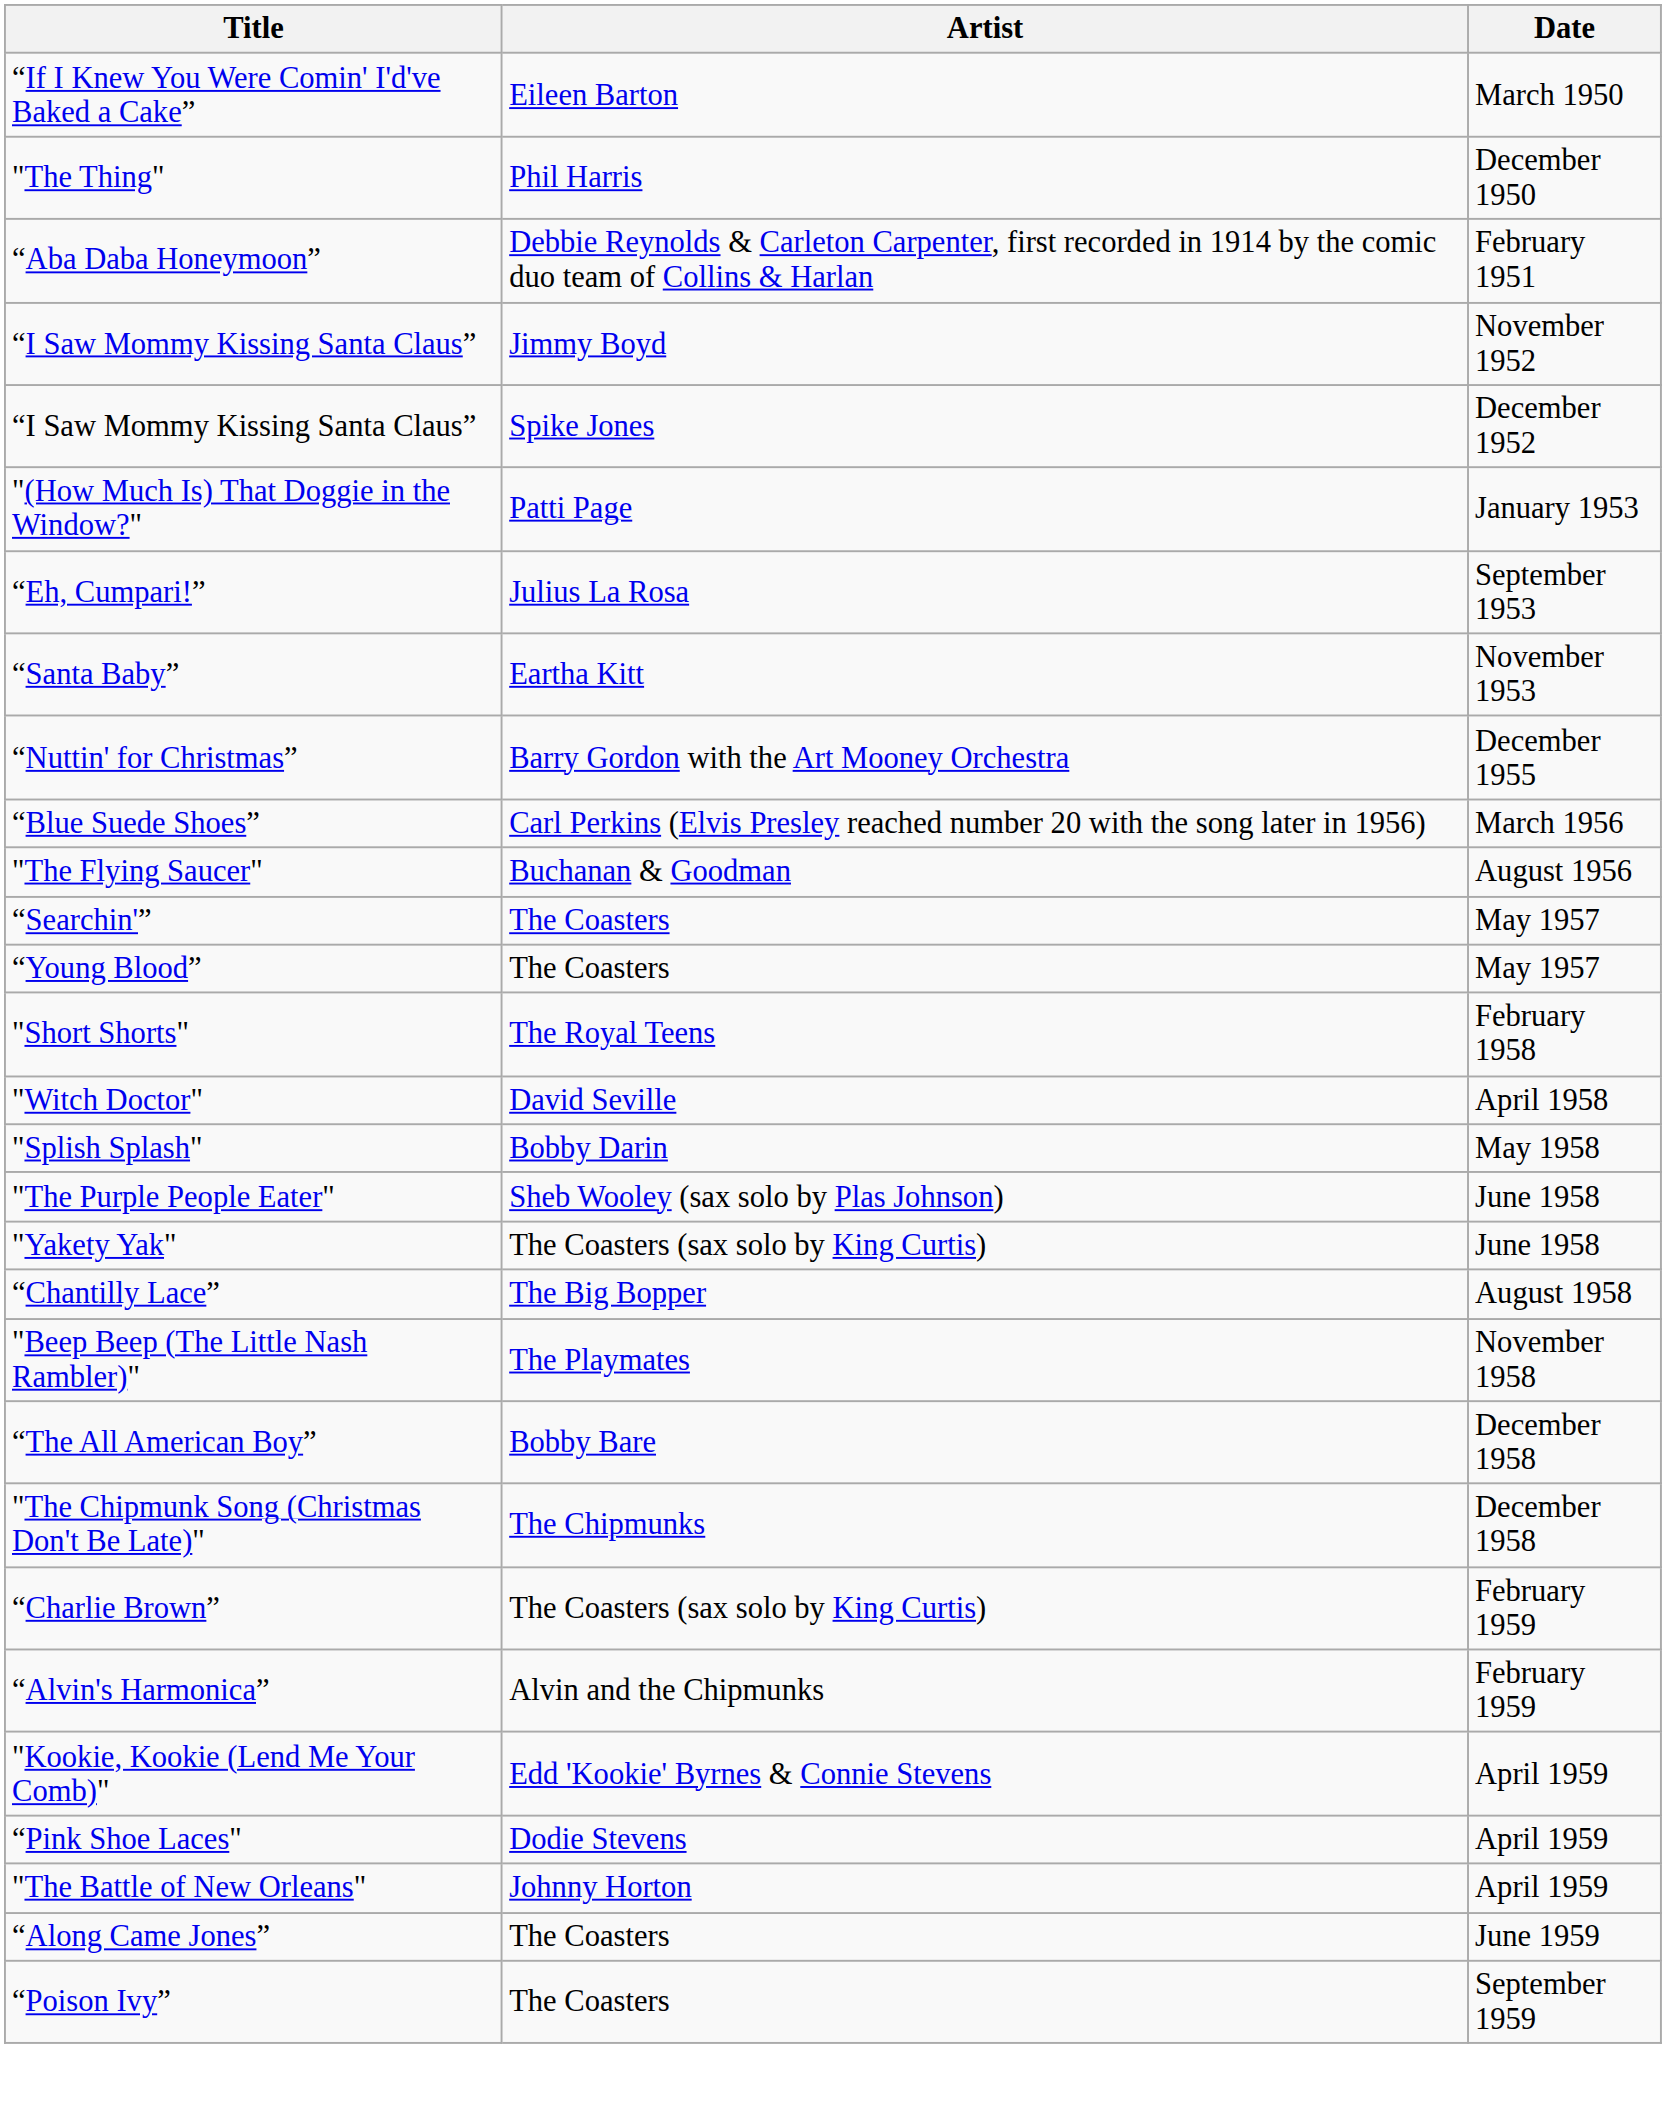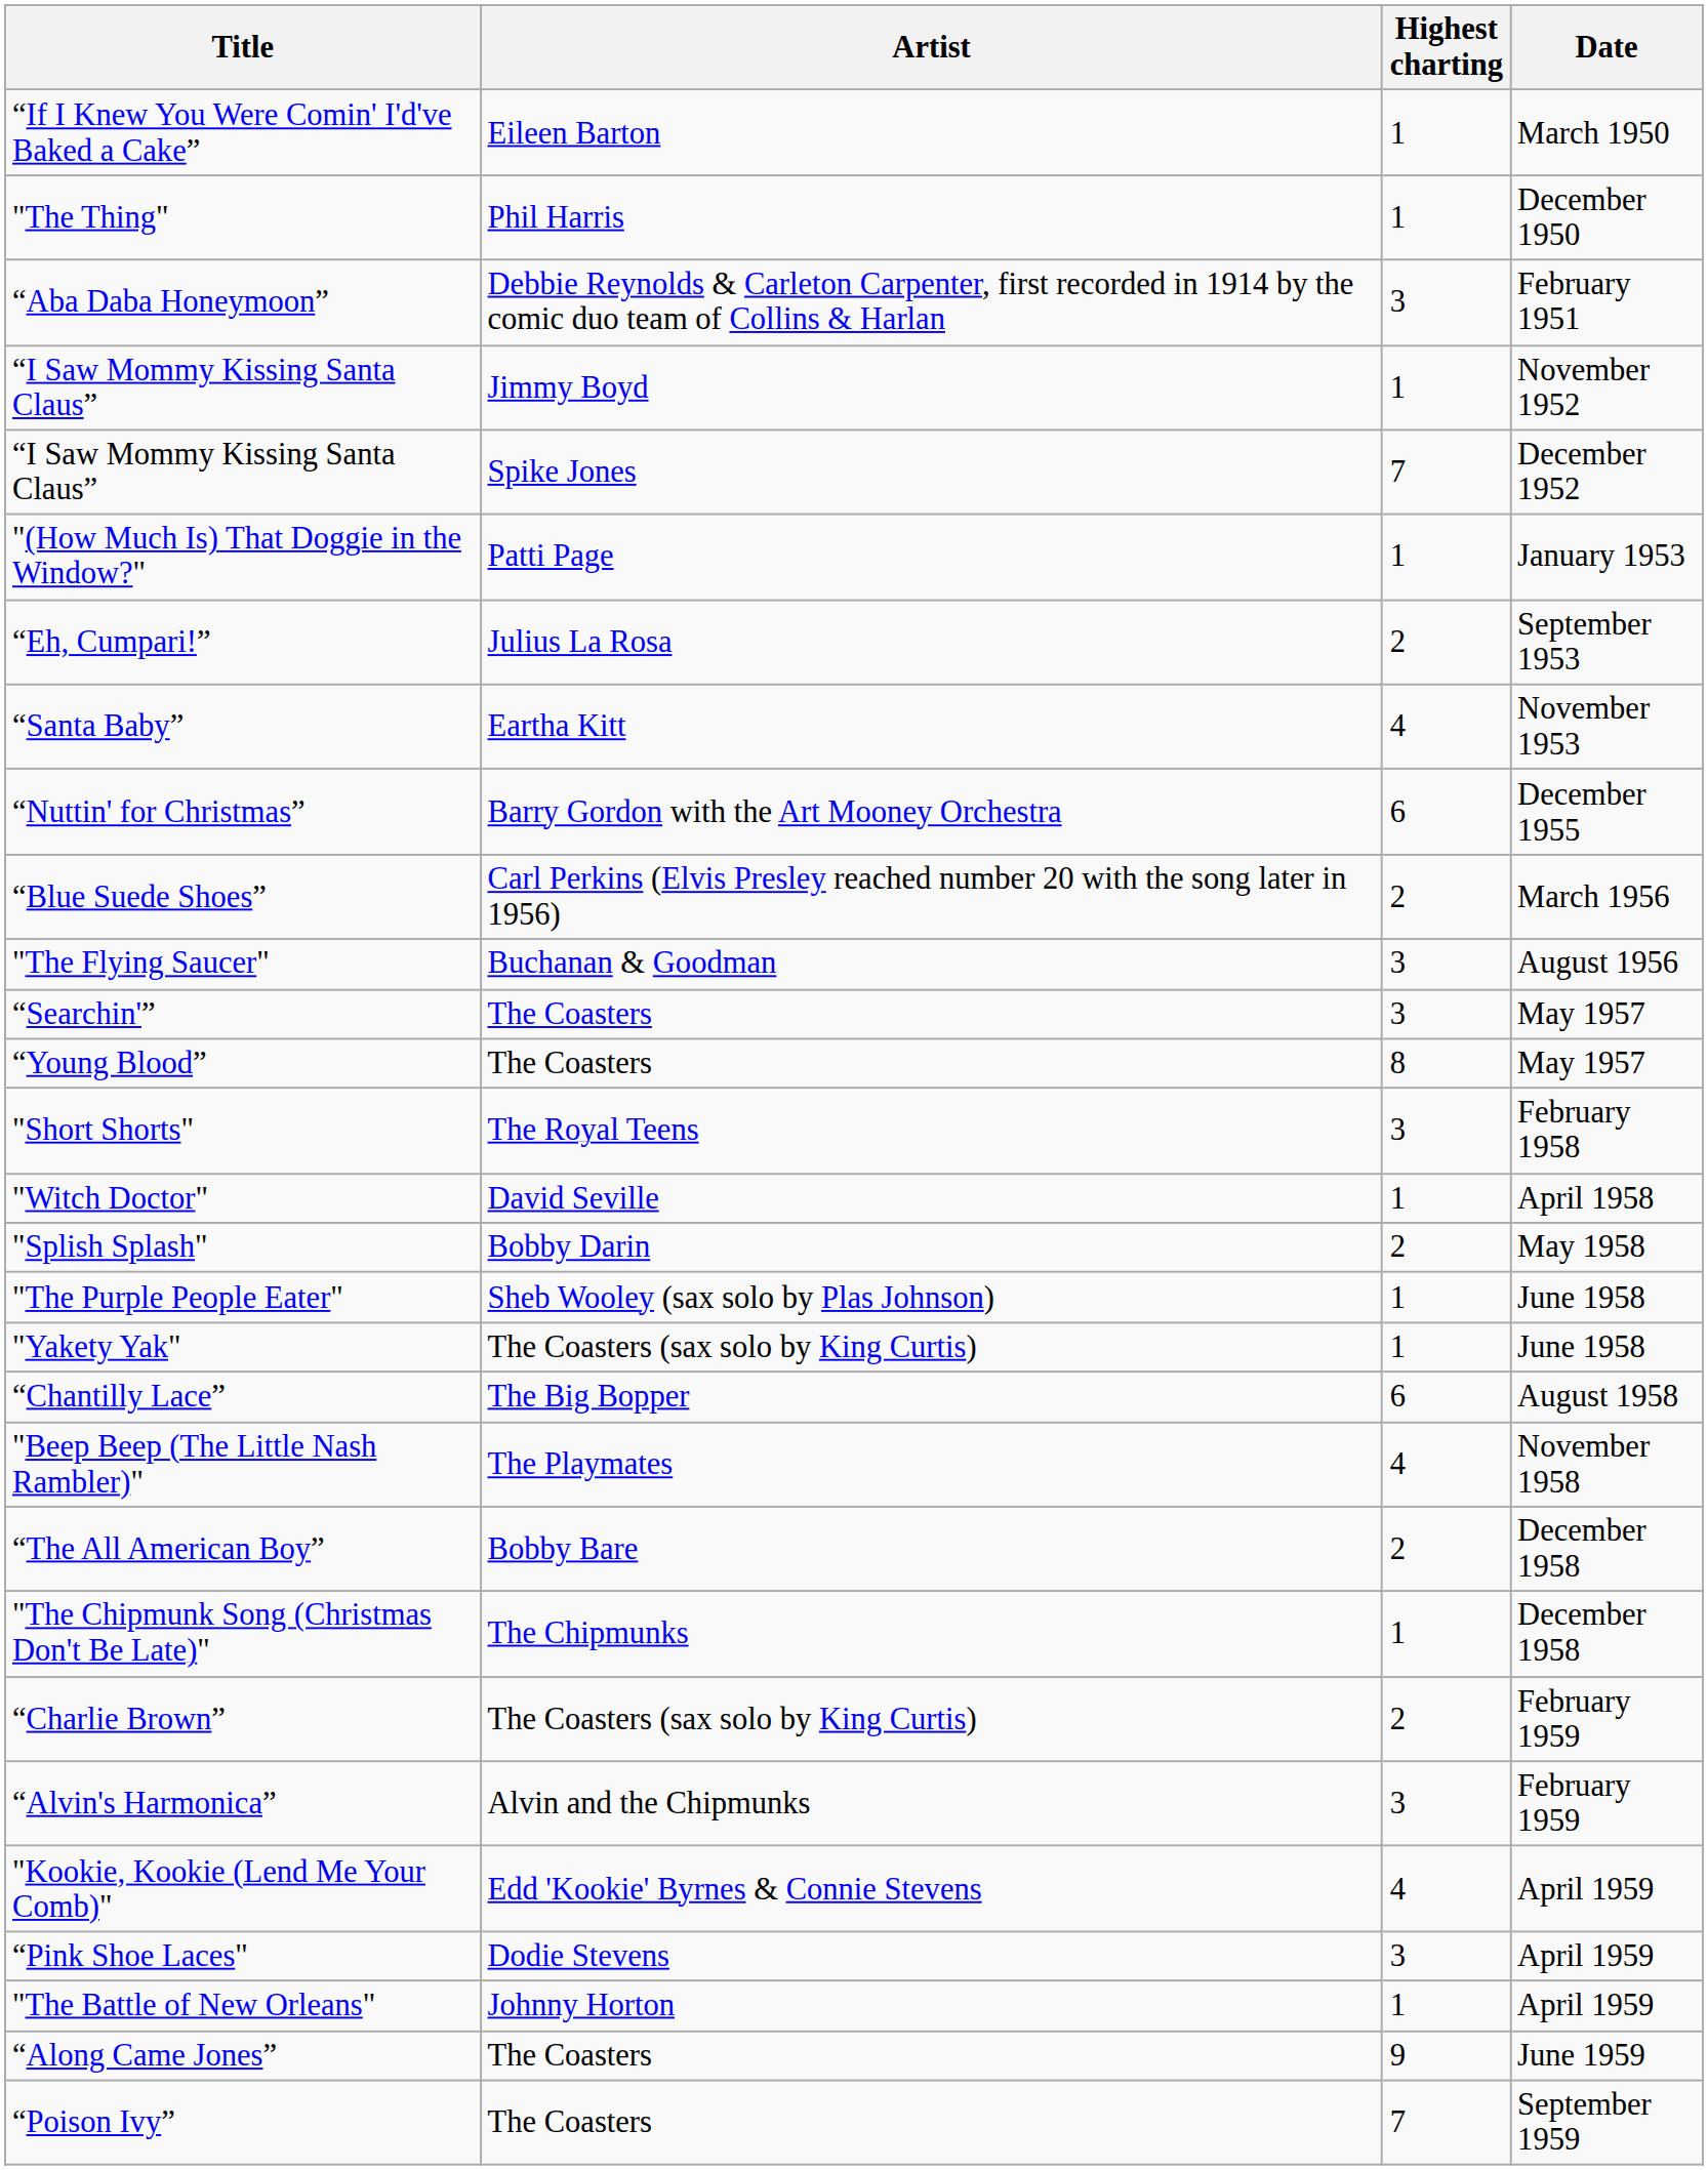+ column: Highest charting | 1 | 1 | 3 | 1 | 7 | 1 | 2 | 4 | 6 | 2 | 3 | 3 | 8 | 3 | 1 | 2 | 1 | 1 | 6 | 4 | 2 | 1 | 2 | 3 | 4 | 3 | 1 | 9 | 7
